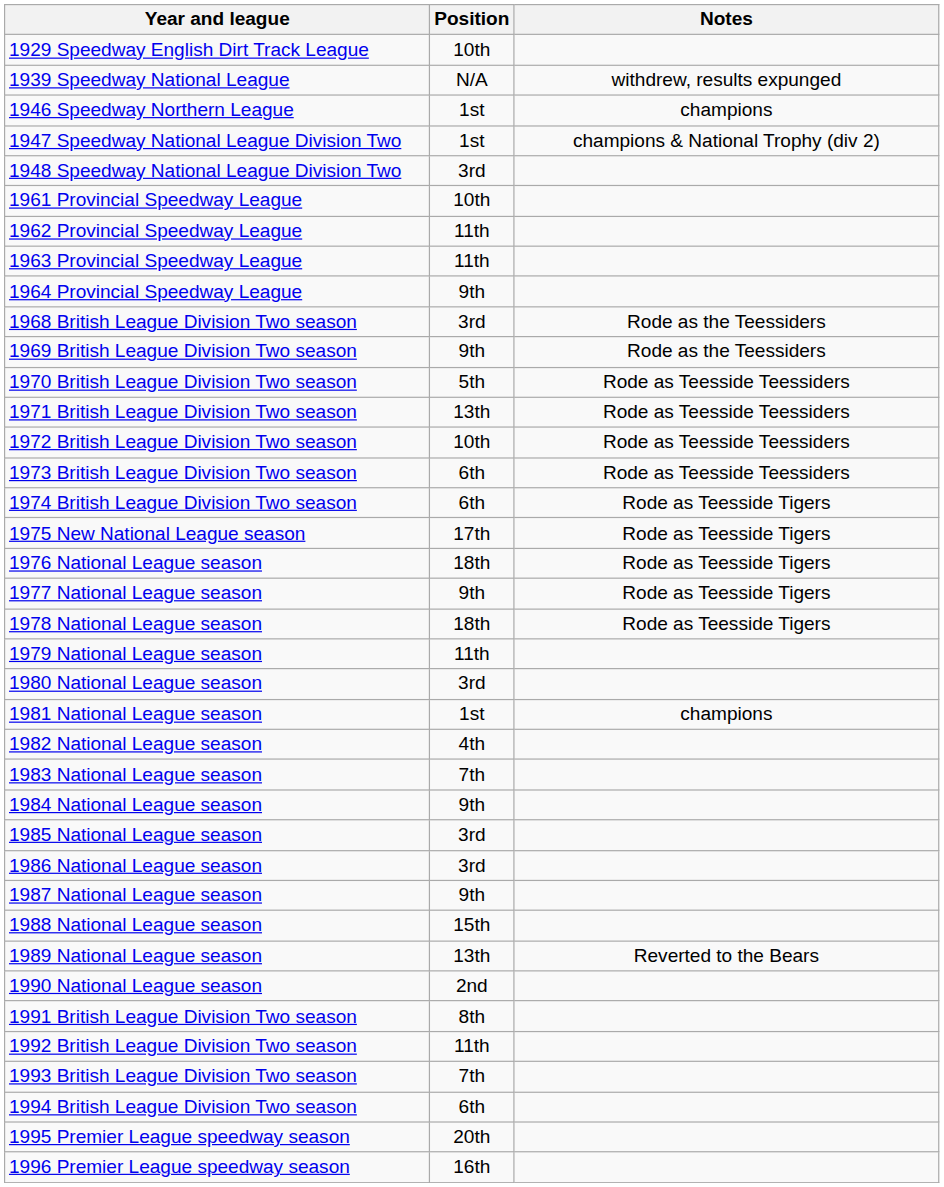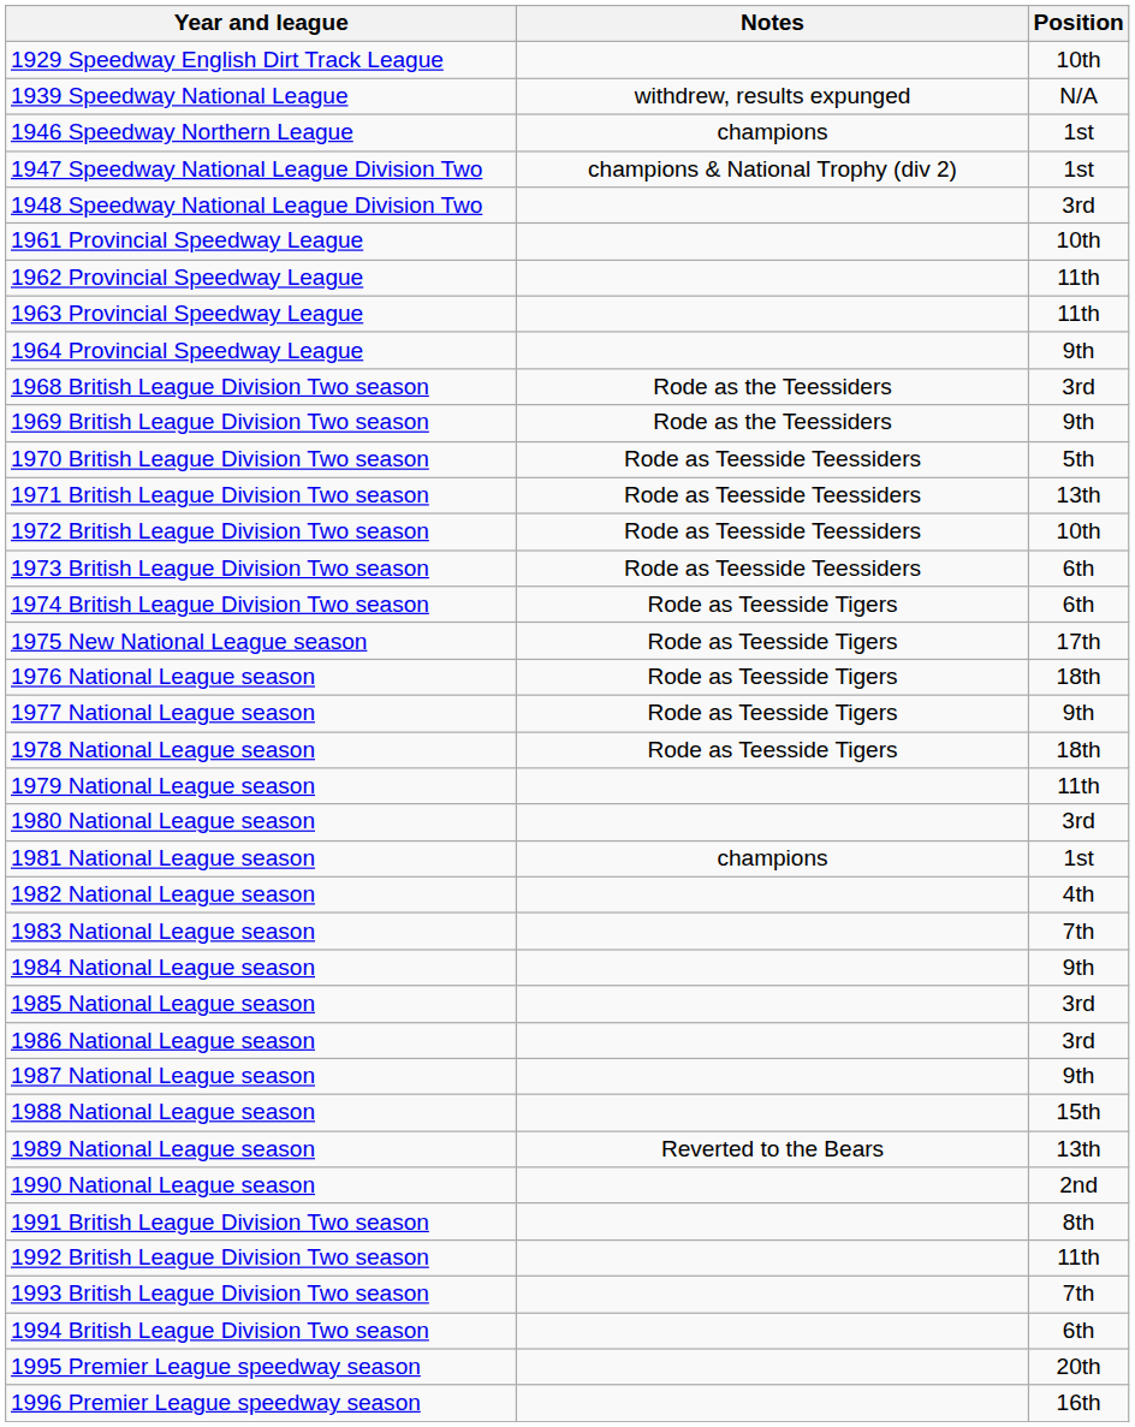columns swapped: Position <-> Notes
